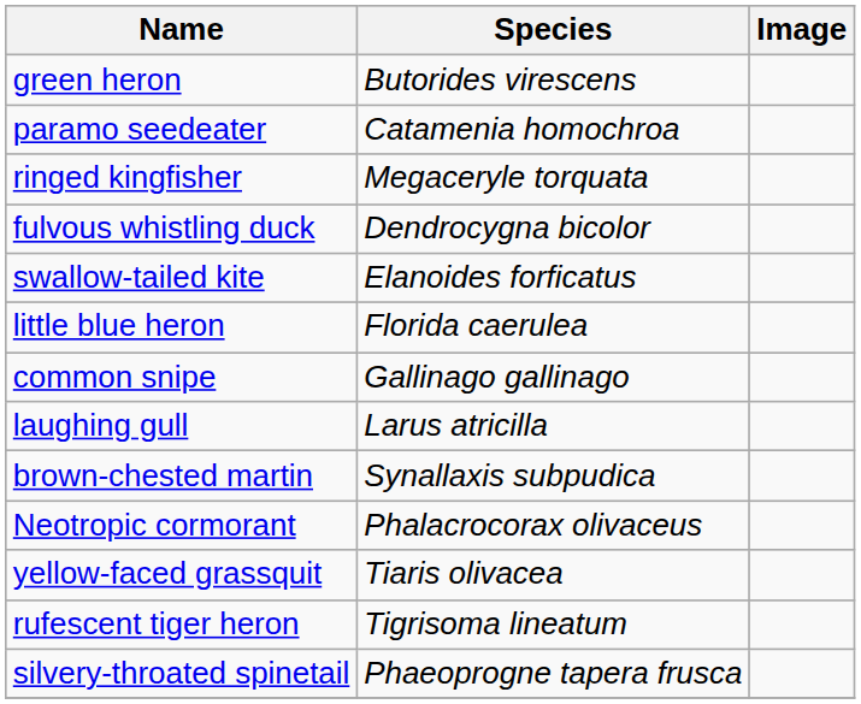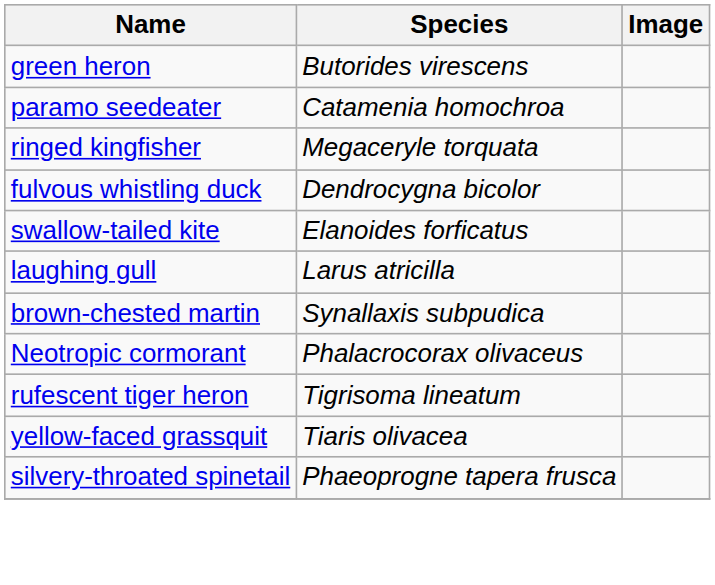- row: little blue heron | Florida caerulea
- row: common snipe | Gallinago gallinago
rows swapped: yellow-faced grassquit <-> rufescent tiger heron
